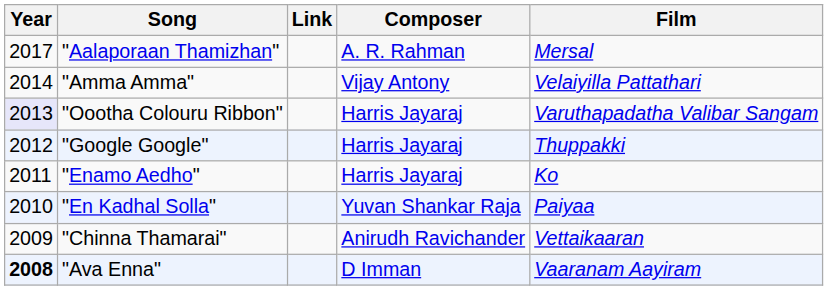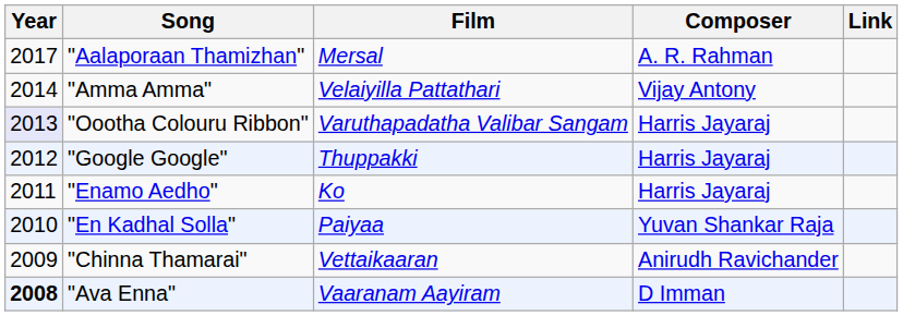columns swapped: Film <-> Link
